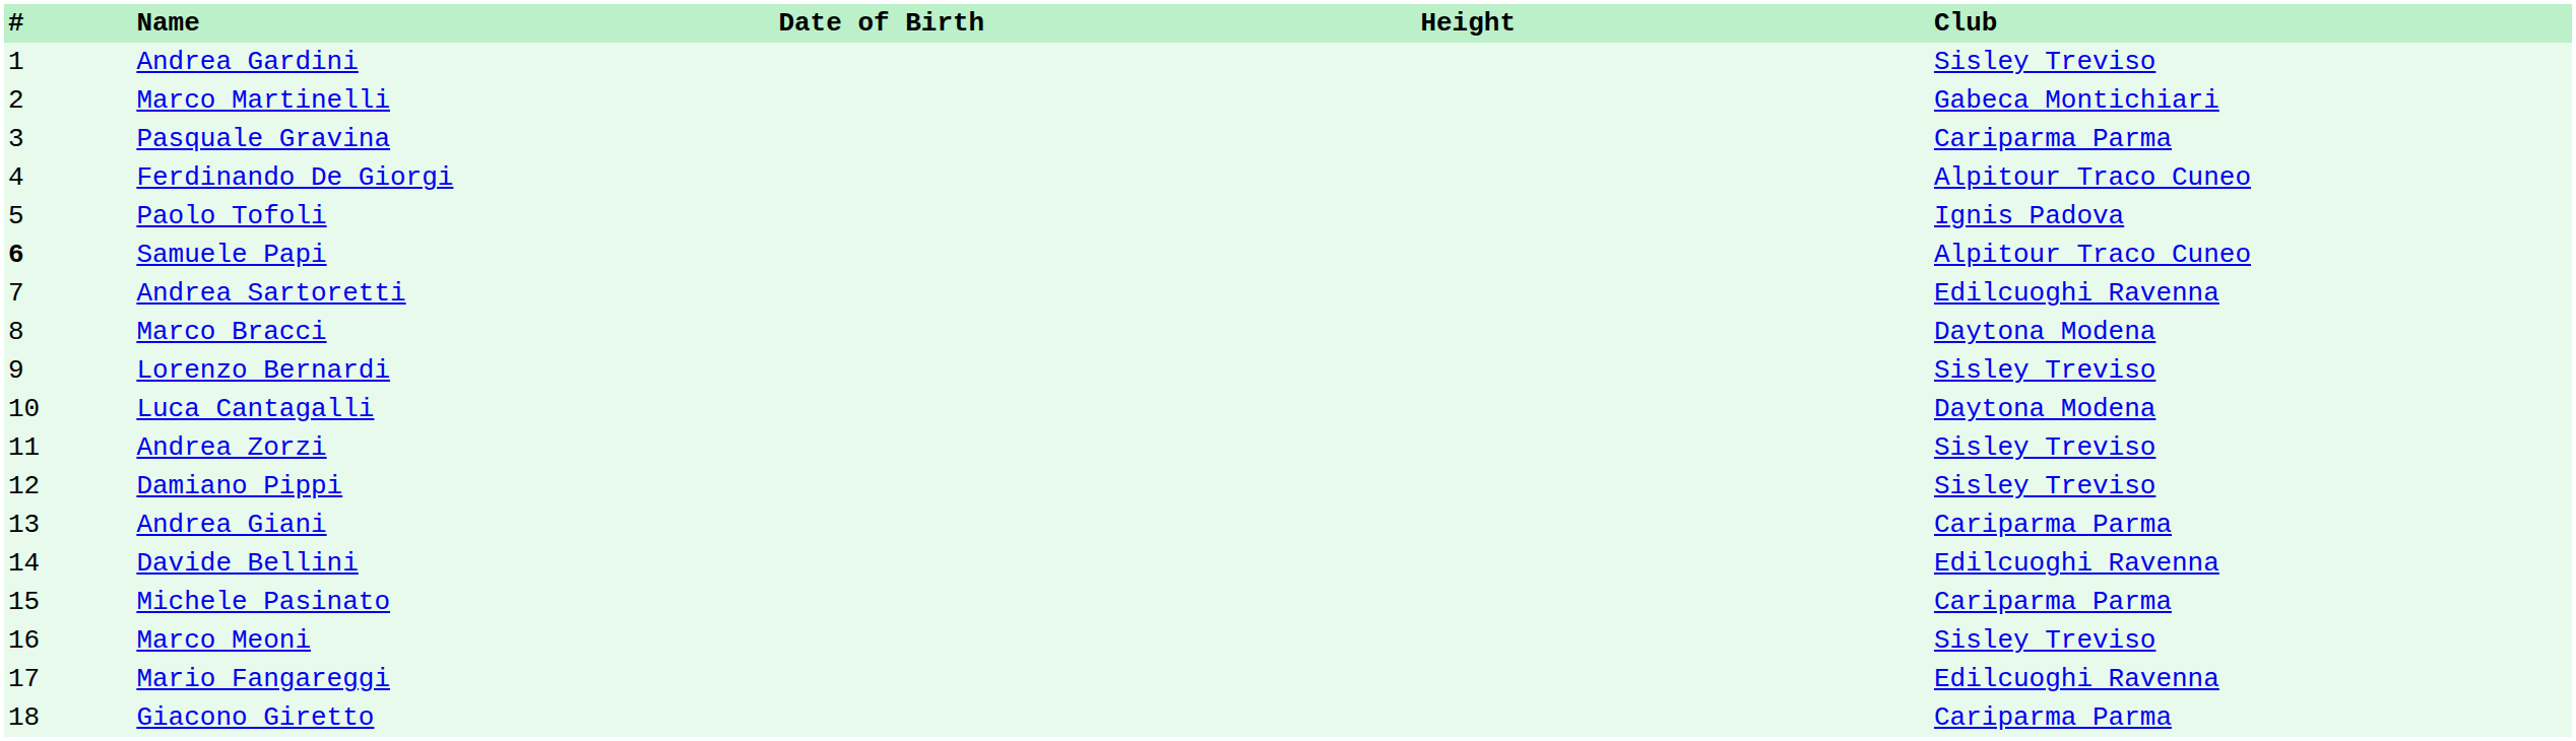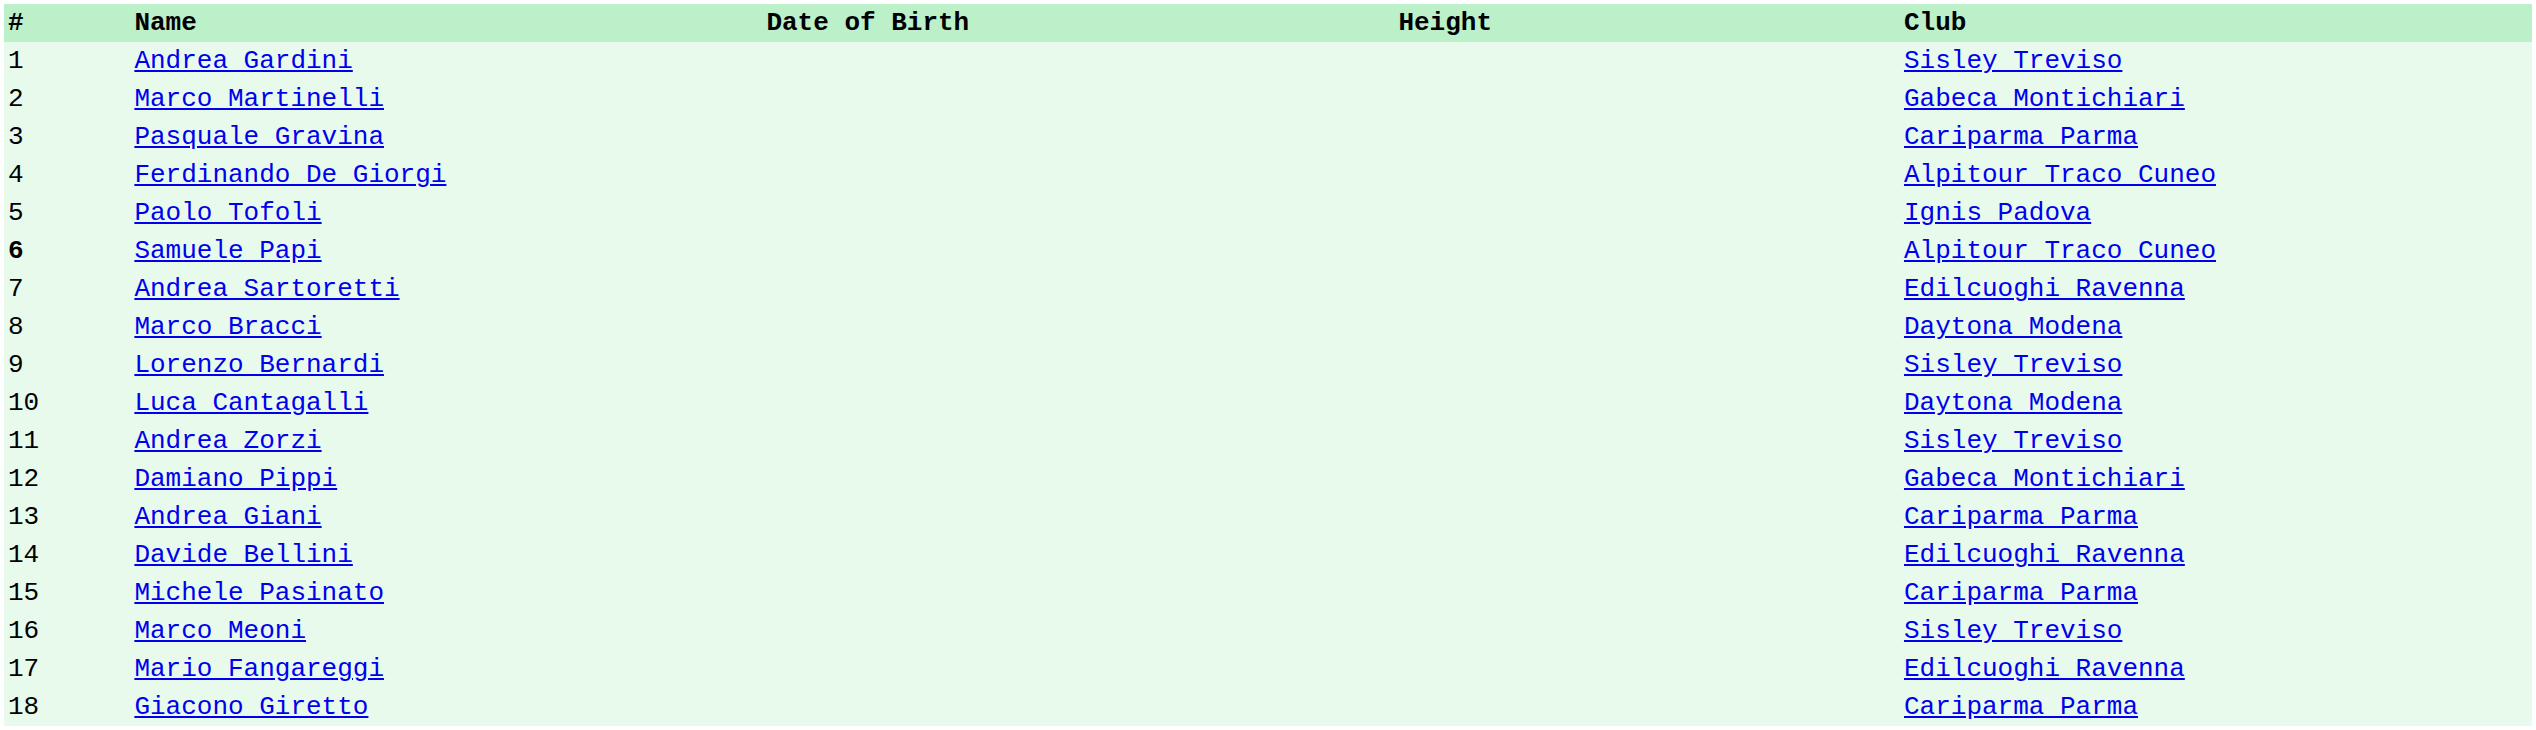Damiano Pippi | Club: Sisley Treviso -> Gabeca Montichiari
